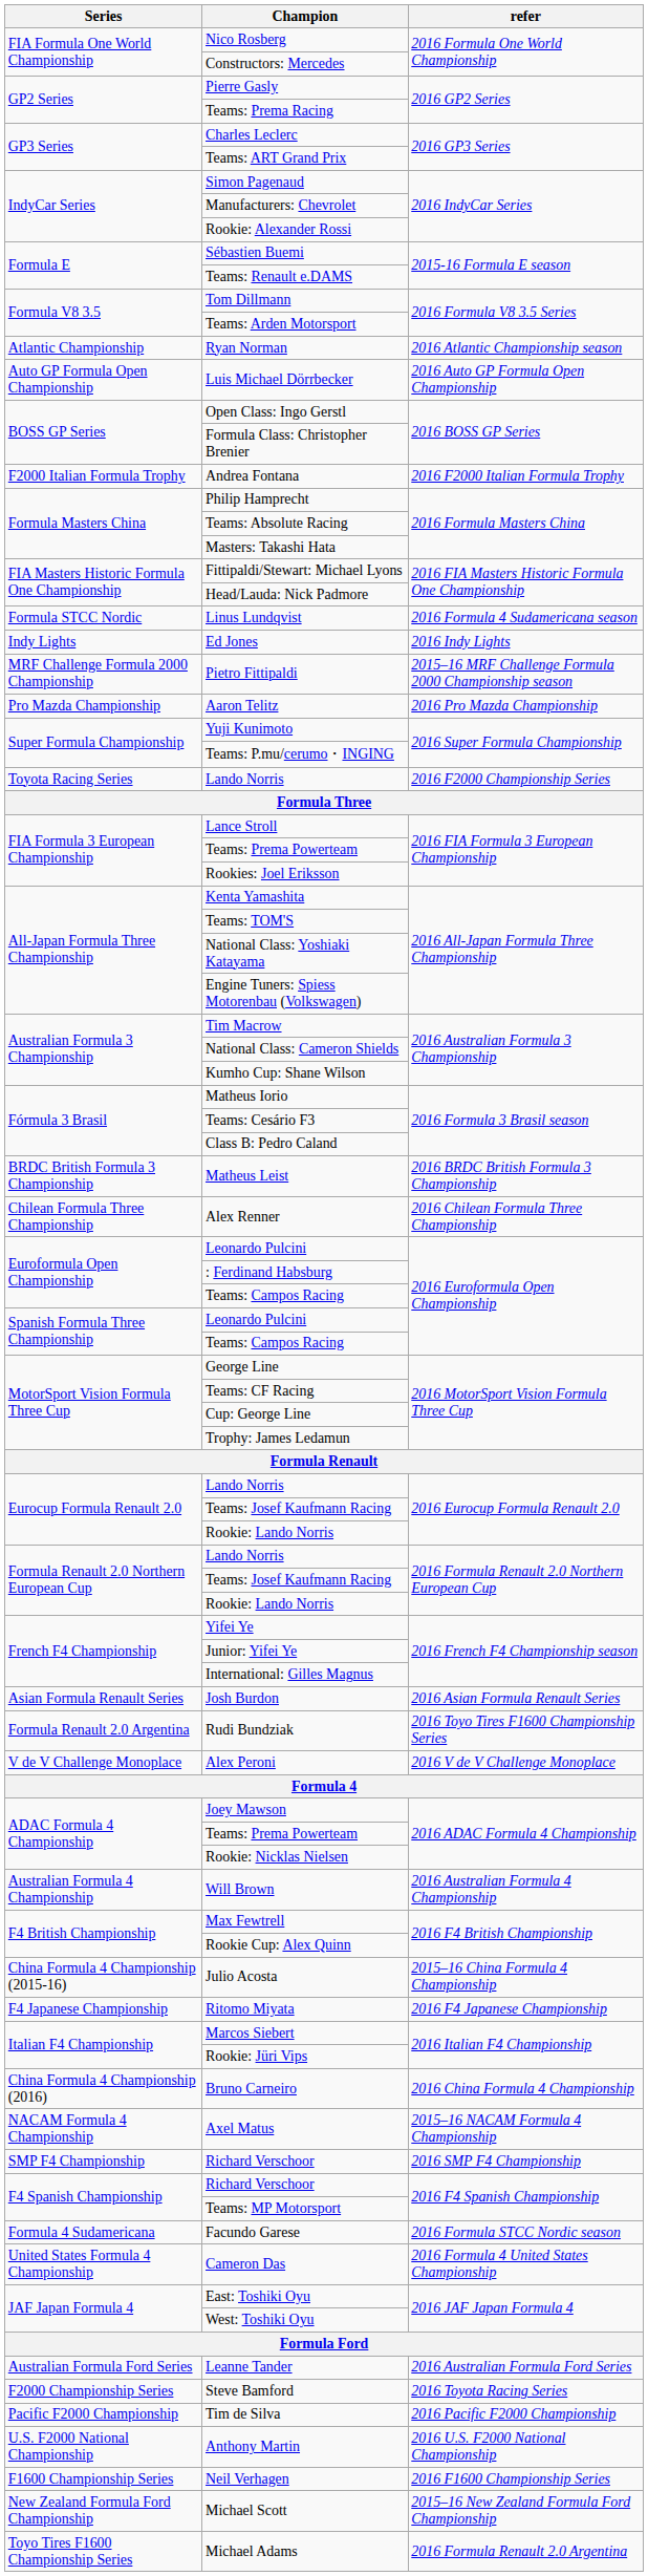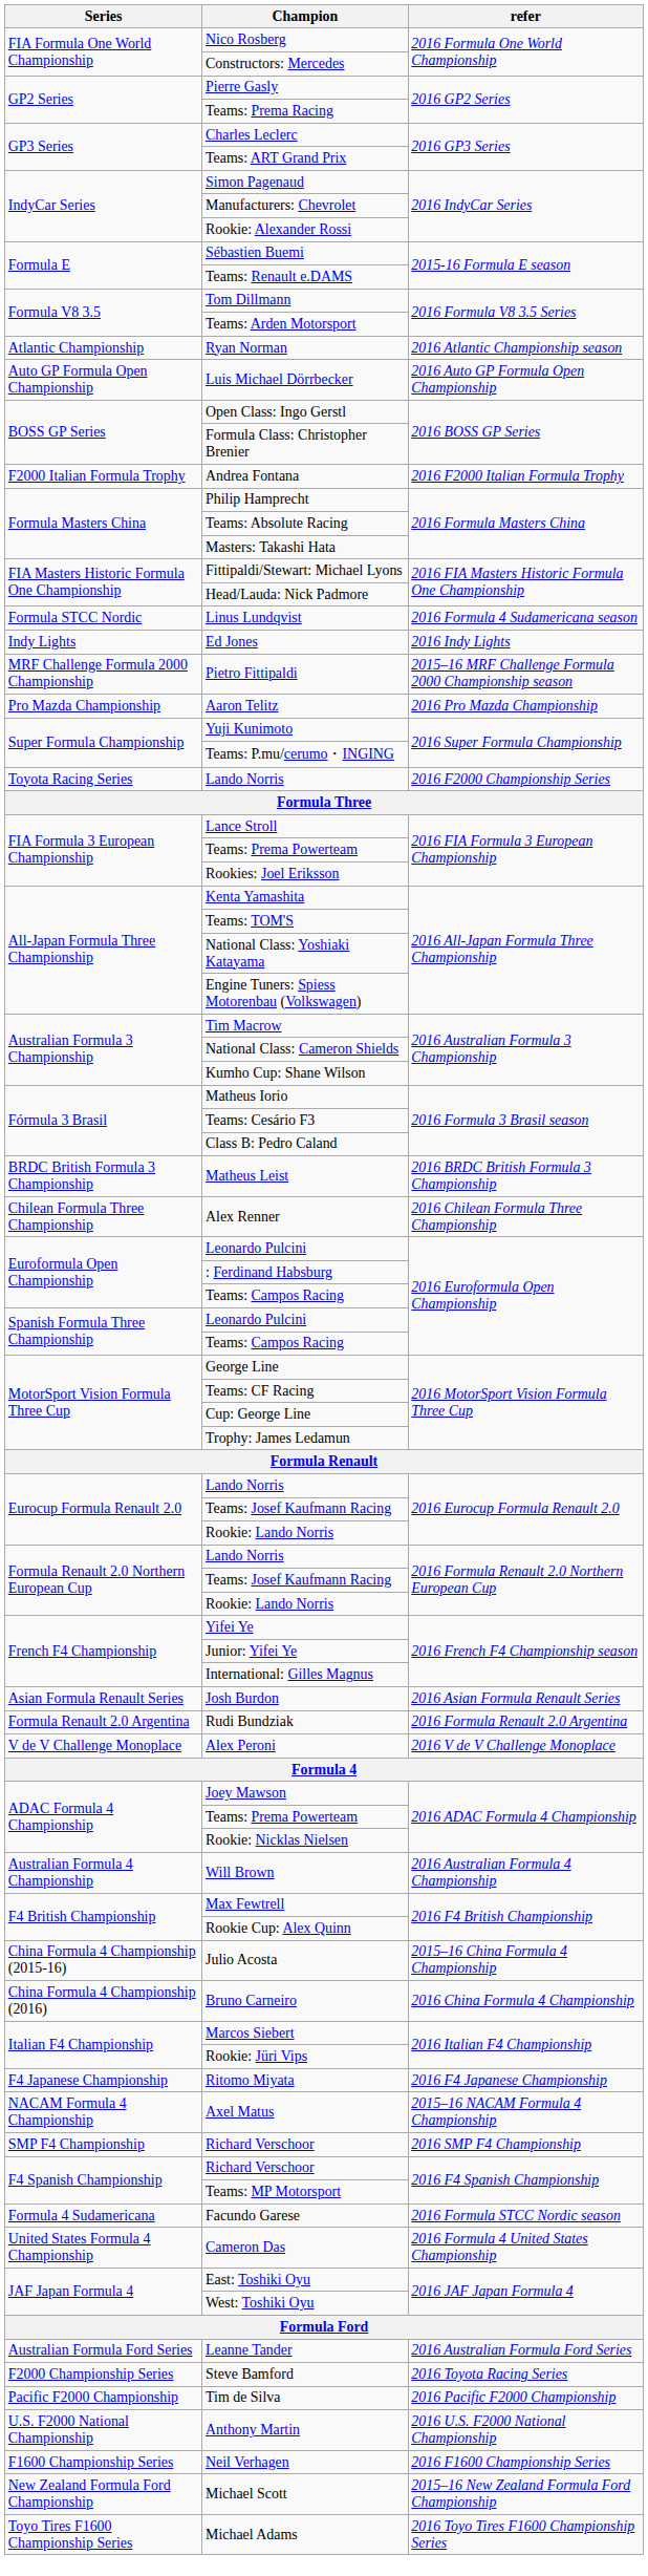Rudi Bundziak | refer: 2016 Toyo Tires F1600 Championship Series -> 2016 Formula Renault 2.0 Argentina
rows swapped: Bruno Carneiro <-> Ritomo Miyata
Michael Adams | refer: 2016 Formula Renault 2.0 Argentina -> 2016 Toyo Tires F1600 Championship Series
